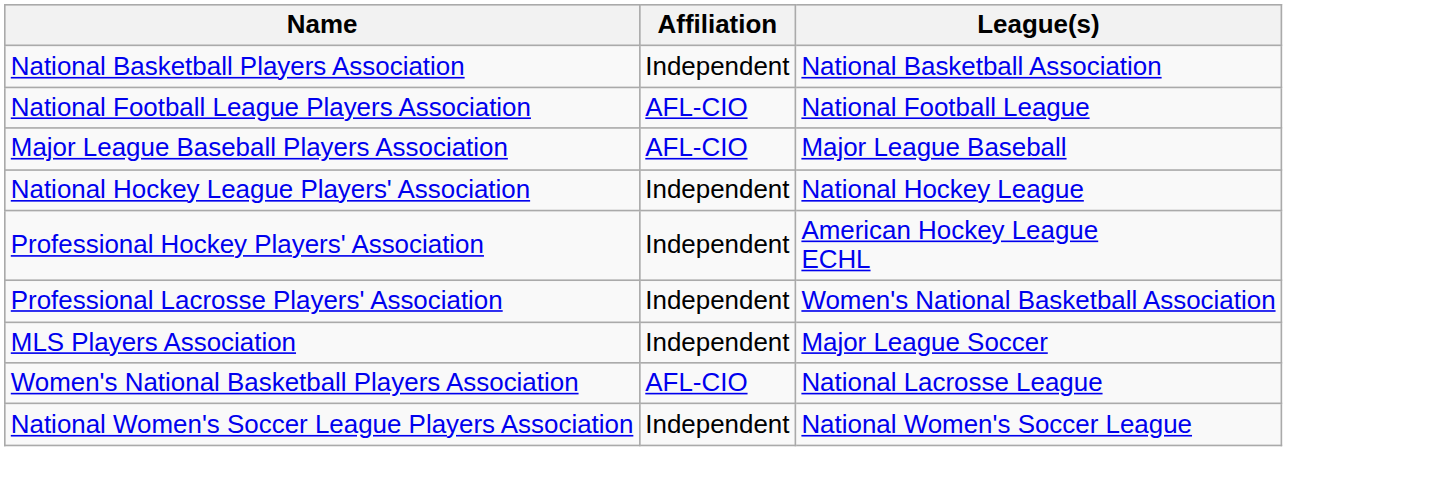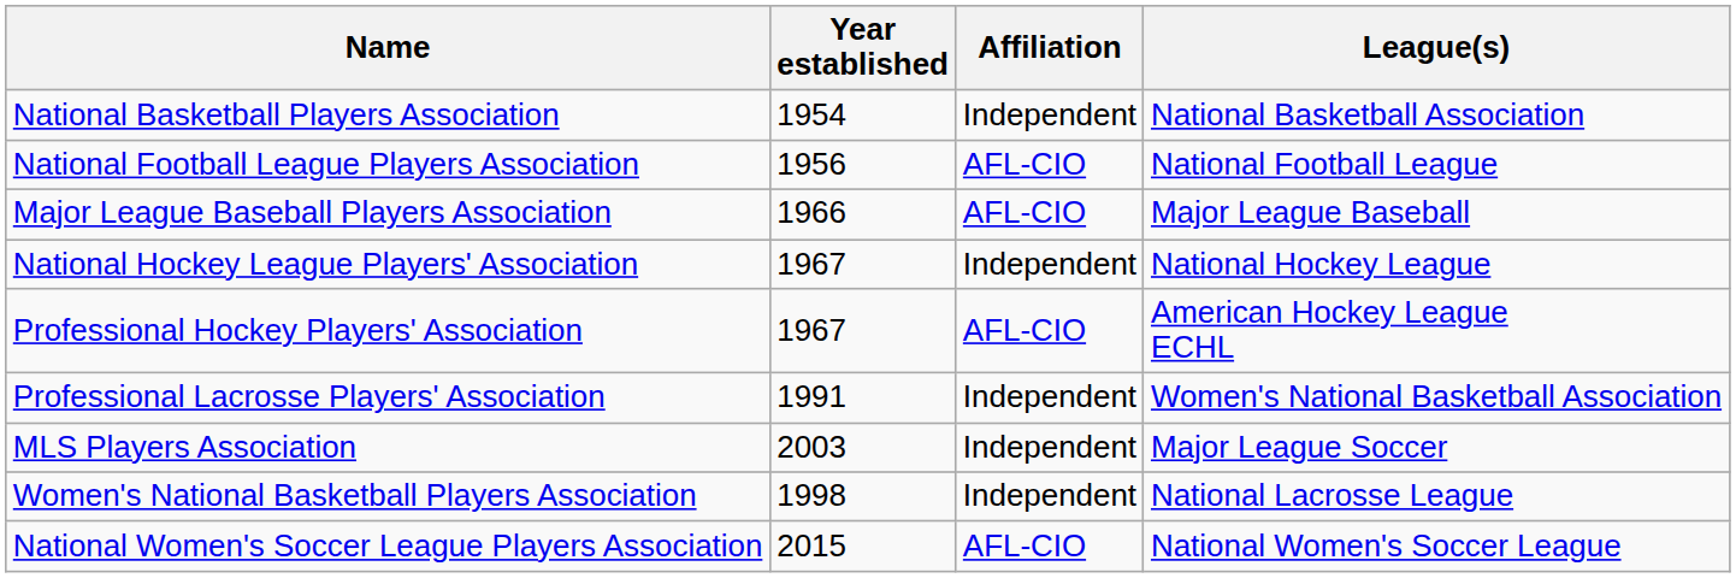+ column: Year established | 1954 | 1956 | 1966 | 1967 | 1967 | 1991 | 2003 | 1998 | 2015
Professional Hockey Players' Association | Affiliation: Independent -> AFL-CIO
Women's National Basketball Players Association | Affiliation: AFL-CIO -> Independent
National Women's Soccer League Players Association | Affiliation: Independent -> AFL-CIO
